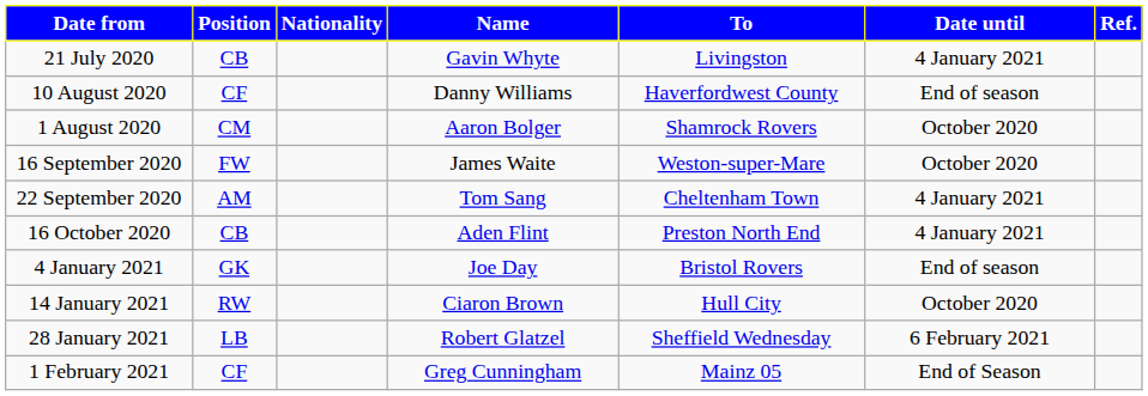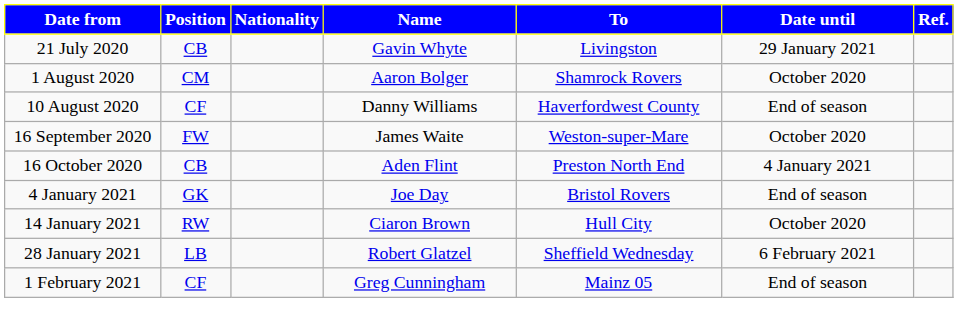21 July 2020 | Date until: 4 January 2021 -> 29 January 2021
rows swapped: 1 August 2020 <-> 10 August 2020
- row: 22 September 2020 | AM | Tom Sang | Cheltenham Town | 4 January 2021
1 February 2021 | Date until: End of Season -> End of season
